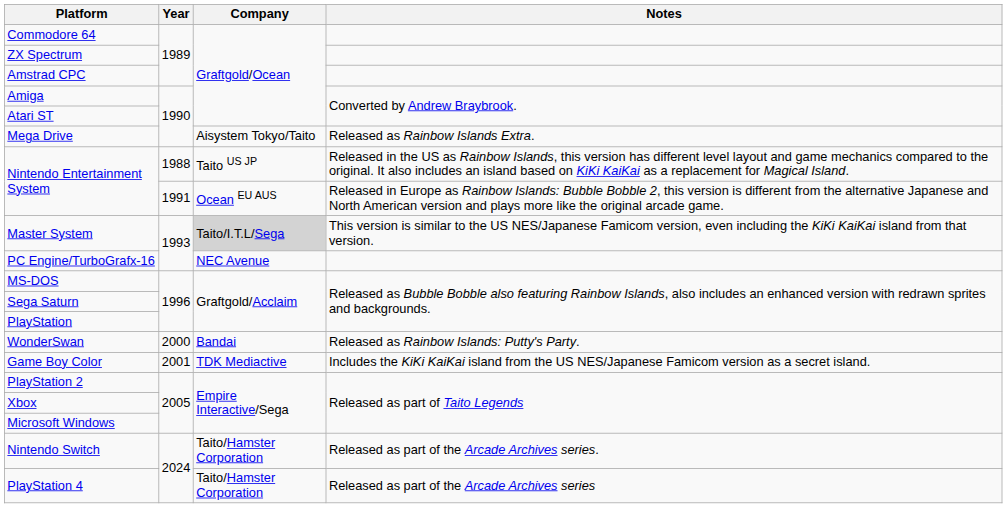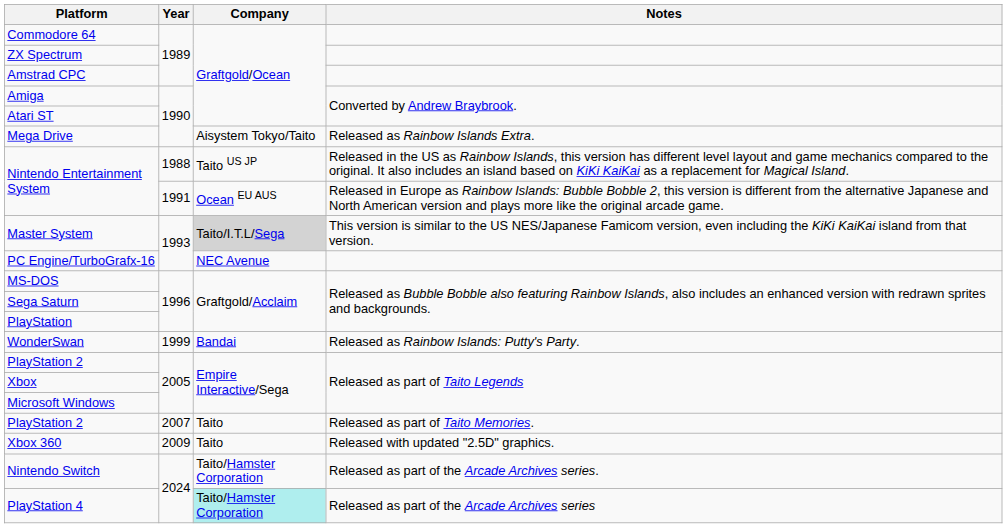WonderSwan | Year: 2000 -> 1999
- row: Game Boy Color | 2001 | TDK Mediactive | Includes the KiKi KaiKai island from the US NES/Japanese Famicom version as a secret island.
+ row: PlayStation 2 | 2007 | Taito | Released as part of Taito Memories.
+ row: Xbox 360 | 2009 | Taito | Released with updated "2.5D" graphics.
PlayStation 4 | Company: no background -> paleturquoise background
